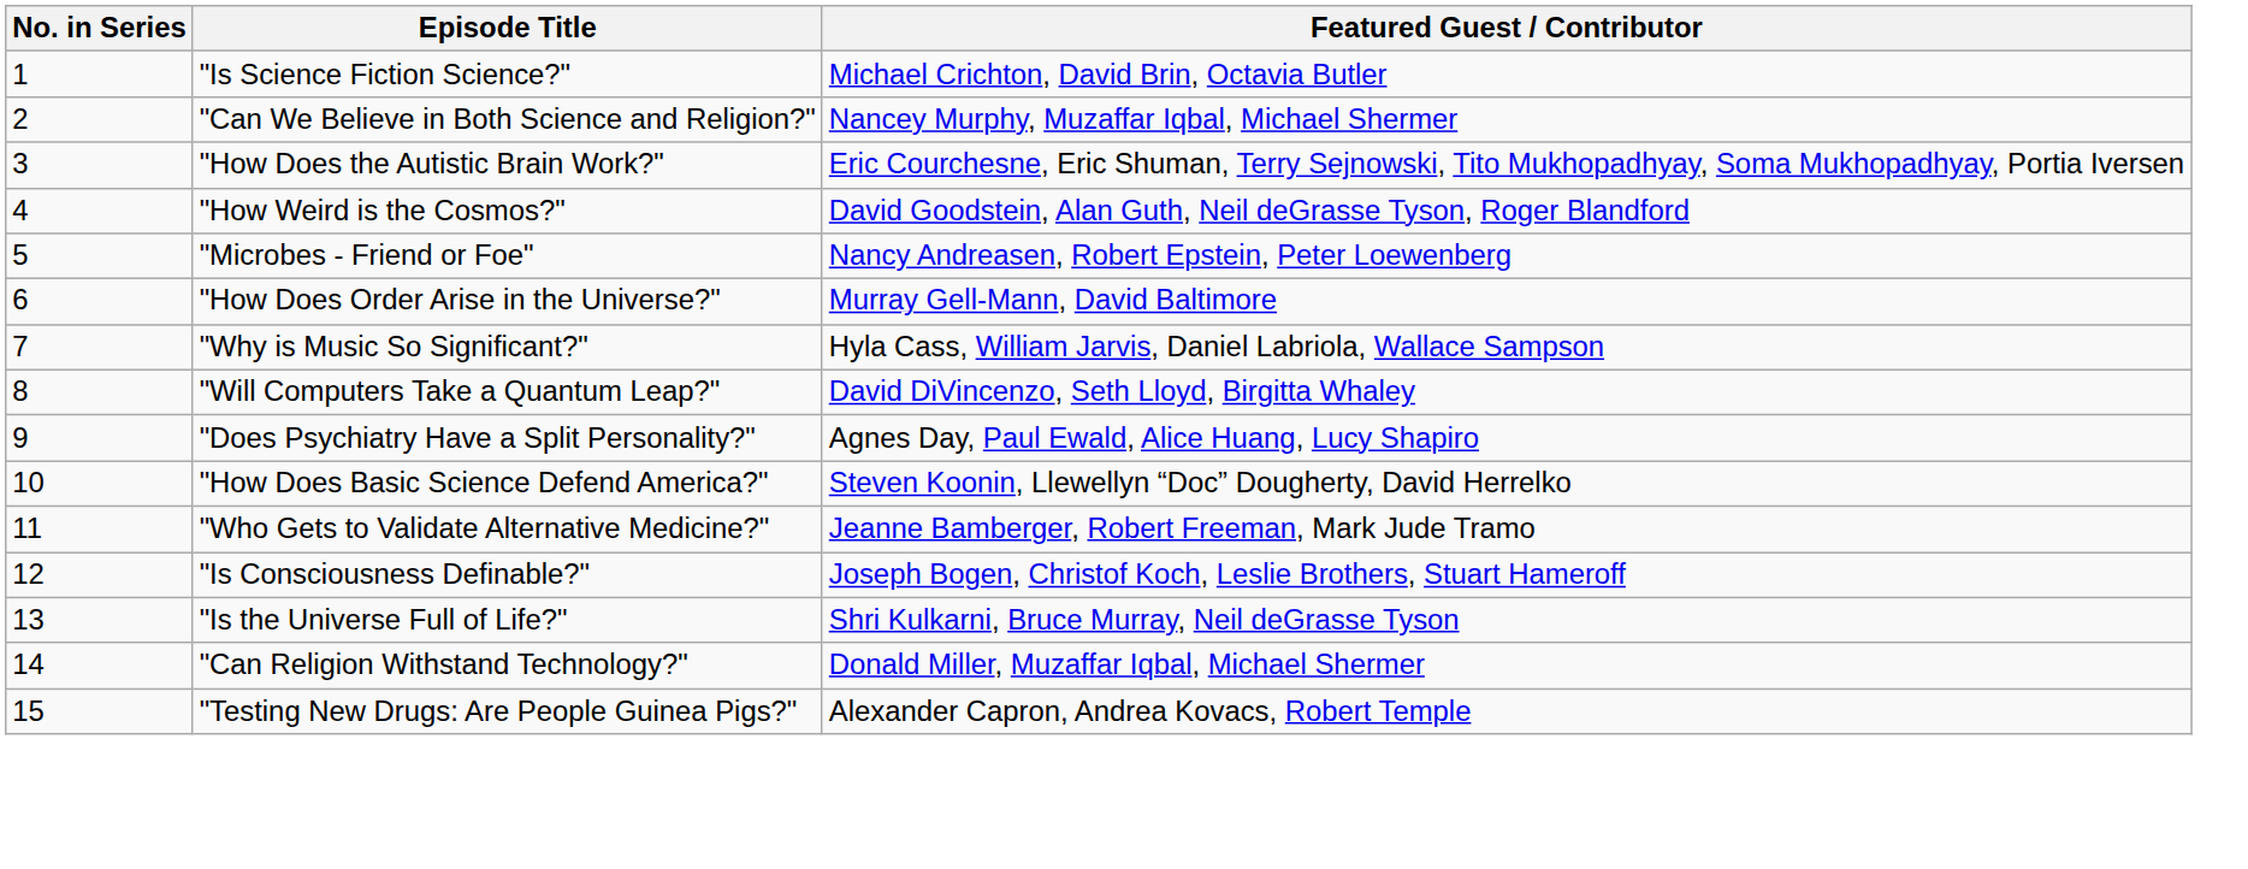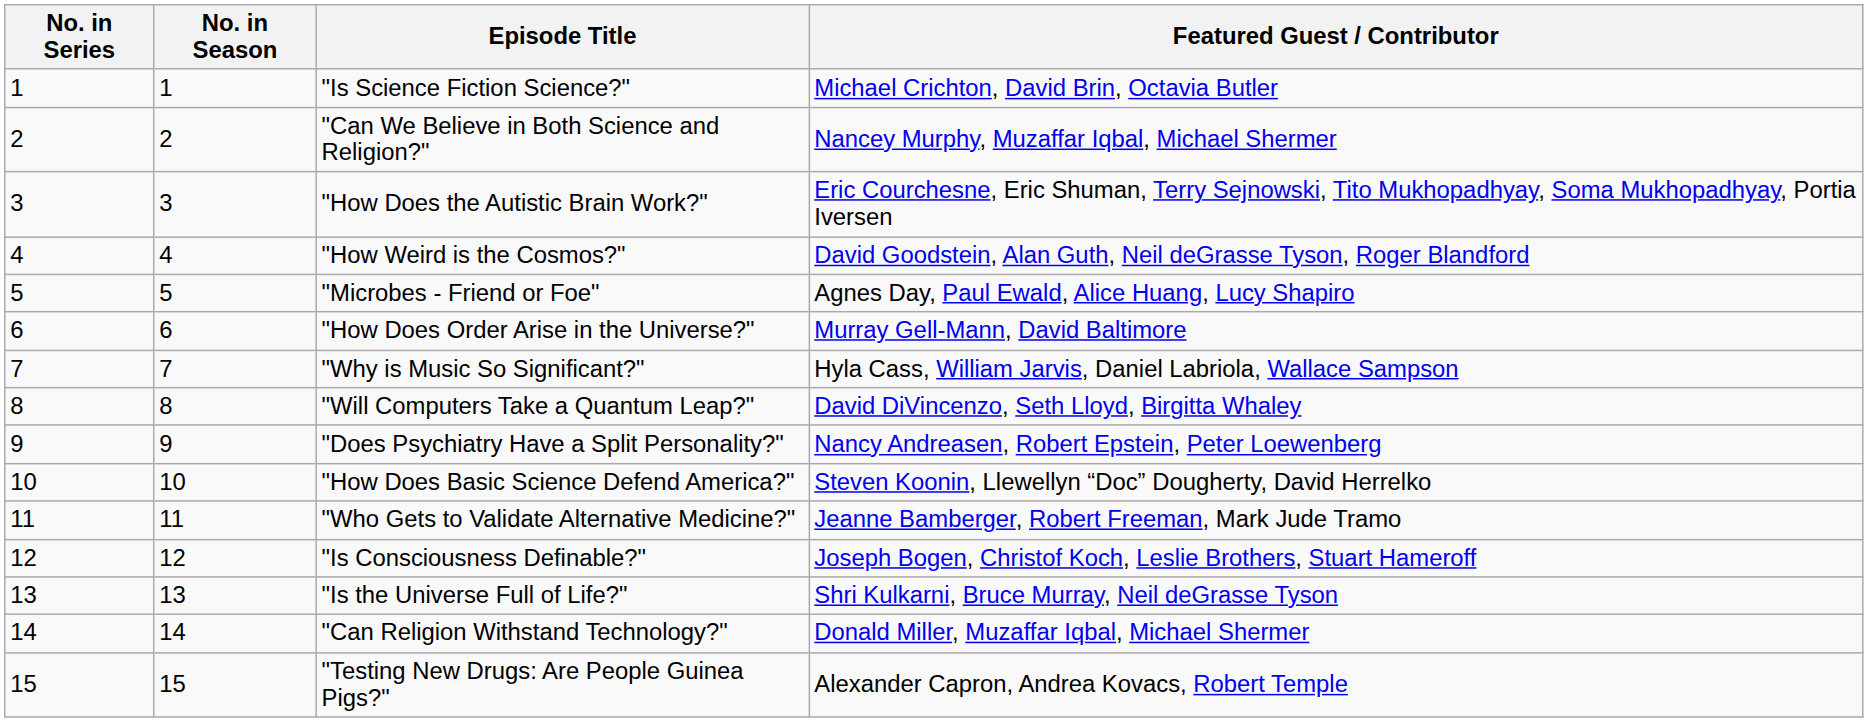+ column: No. in Season | 1 | 2 | 3 | 4 | 5 | 6 | 7 | 8 | 9 | 10 | 11 | 12 | 13 | 14 | 15
"Microbes - Friend or Foe" | Featured Guest / Contributor: Nancy Andreasen, Robert Epstein, Peter Loewenberg -> Agnes Day, Paul Ewald, Alice Huang, Lucy Shapiro
"Does Psychiatry Have a Split Personality?" | Featured Guest / Contributor: Agnes Day, Paul Ewald, Alice Huang, Lucy Shapiro -> Nancy Andreasen, Robert Epstein, Peter Loewenberg
